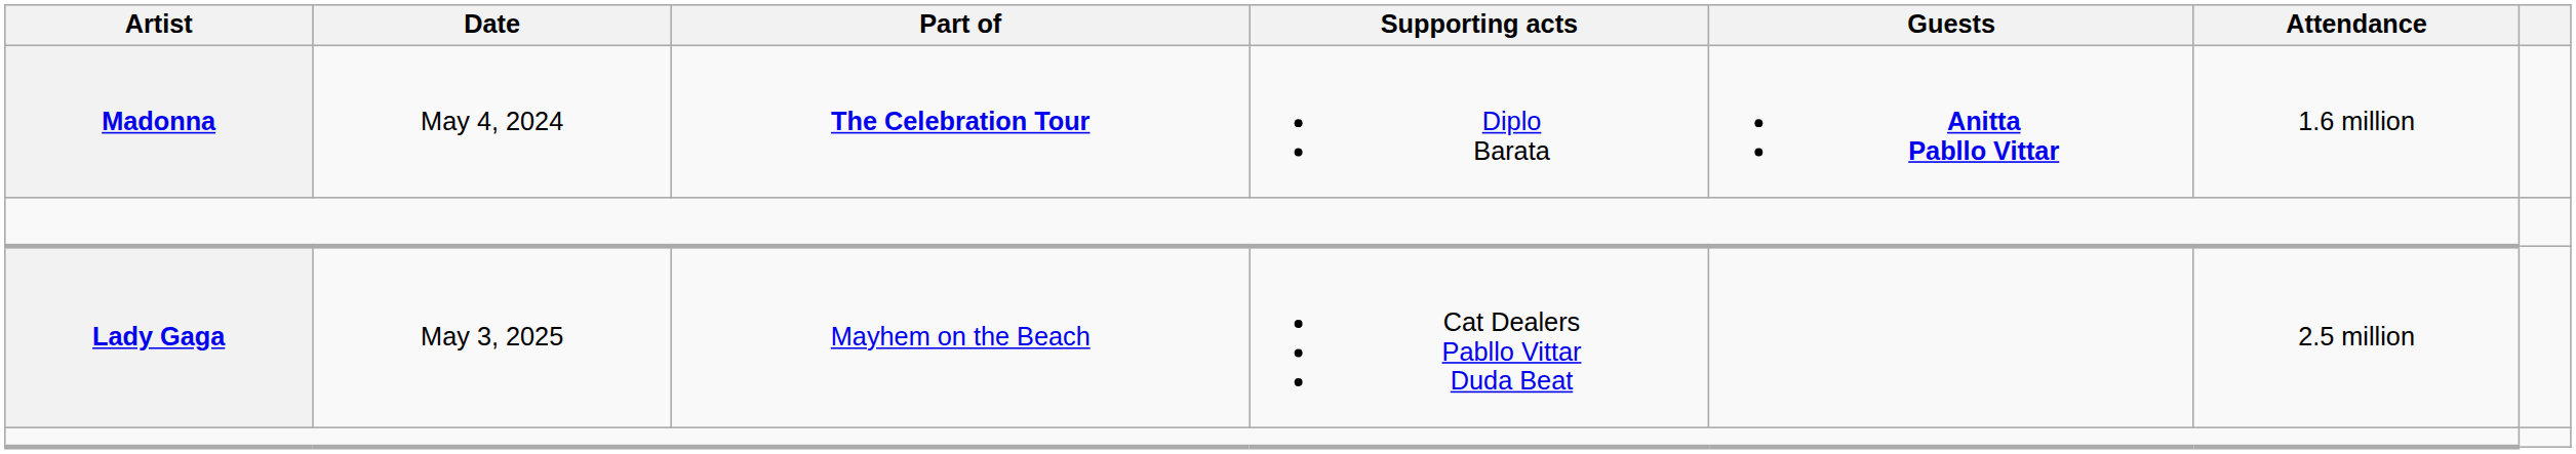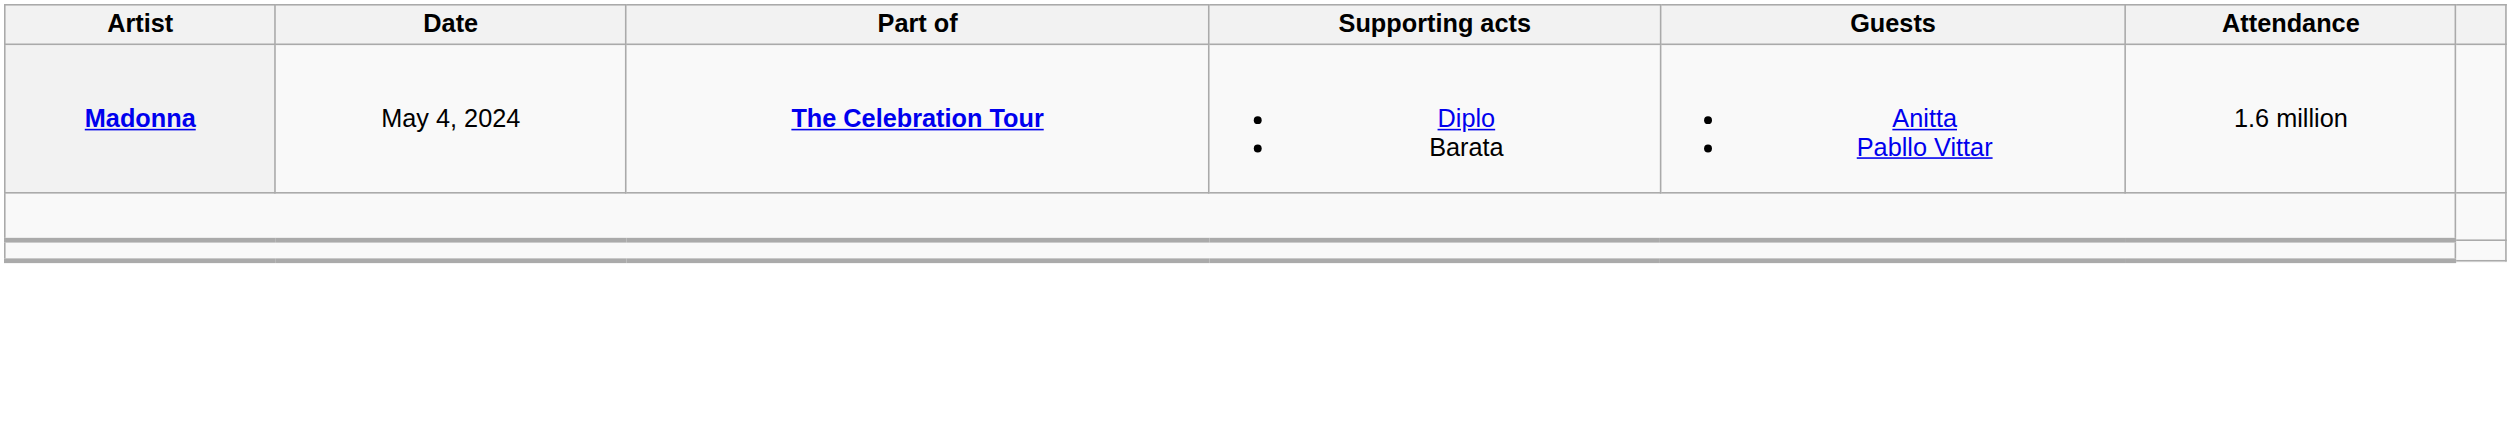Madonna | Guests: bold -> normal
- row: Lady Gaga | May 3, 2025 | Mayhem on the Beach | Cat Dealers Pabllo Vittar Duda Beat | 2.5 million
